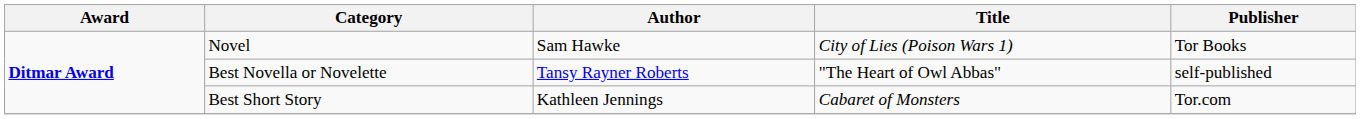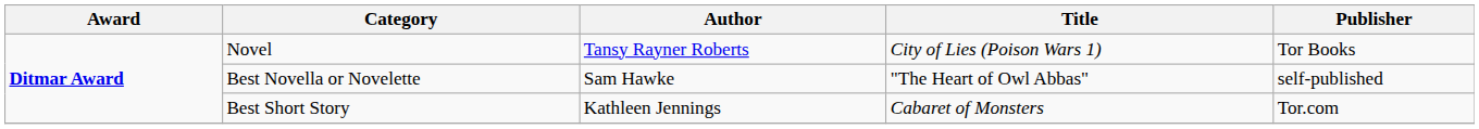Novel | Author: Sam Hawke -> Tansy Rayner Roberts
Best Novella or Novelette | Author: Tansy Rayner Roberts -> Sam Hawke
